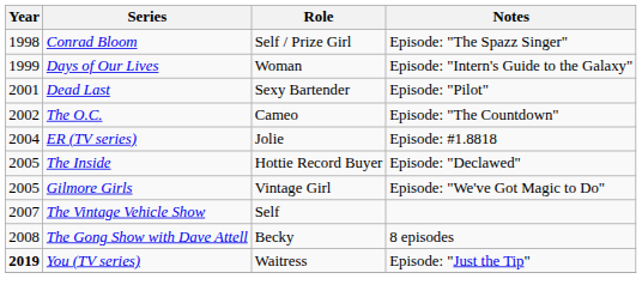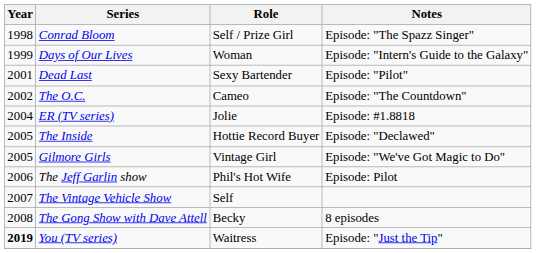+ row: 2006 | The Jeff Garlin show | Phil's Hot Wife | Episode: Pilot
